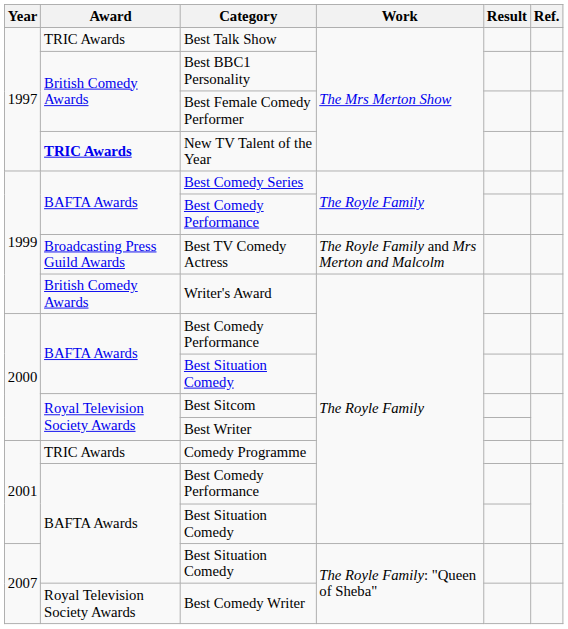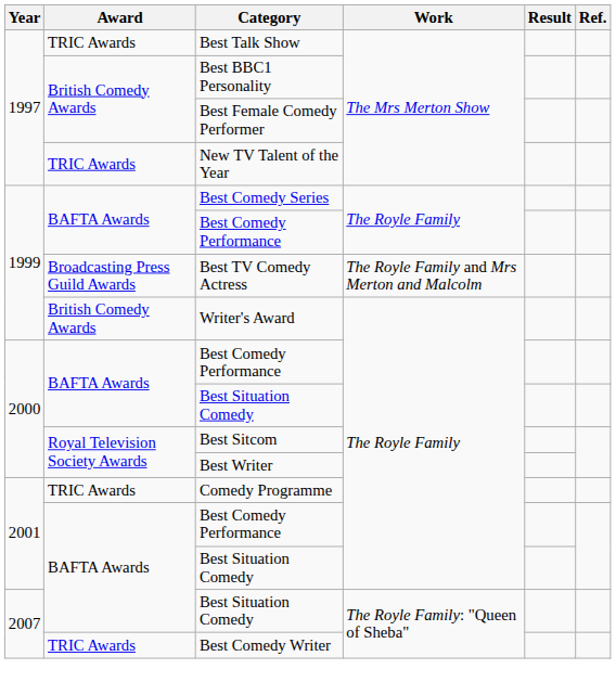New TV Talent of the Year | Award: bold -> normal
Best Comedy Writer | Award: Royal Television Society Awards -> TRIC Awards
